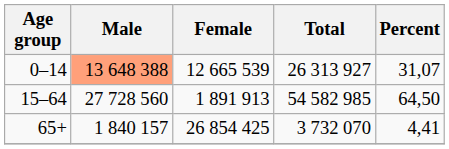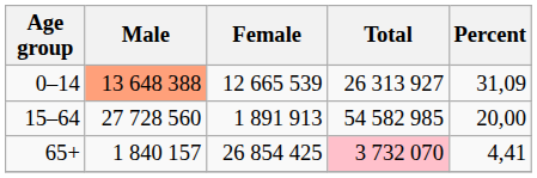0–14 | Percent: 31,07 -> 31,09
15–64 | Percent: 64,50 -> 20,00
65+ | Total: no background -> pink background
